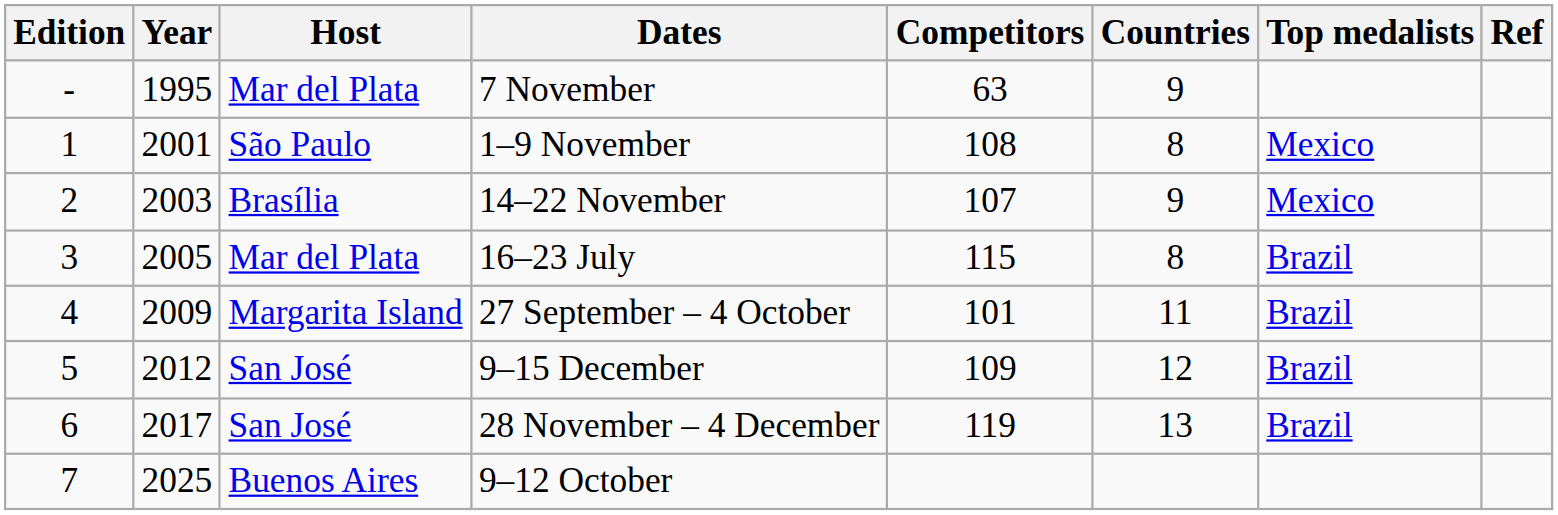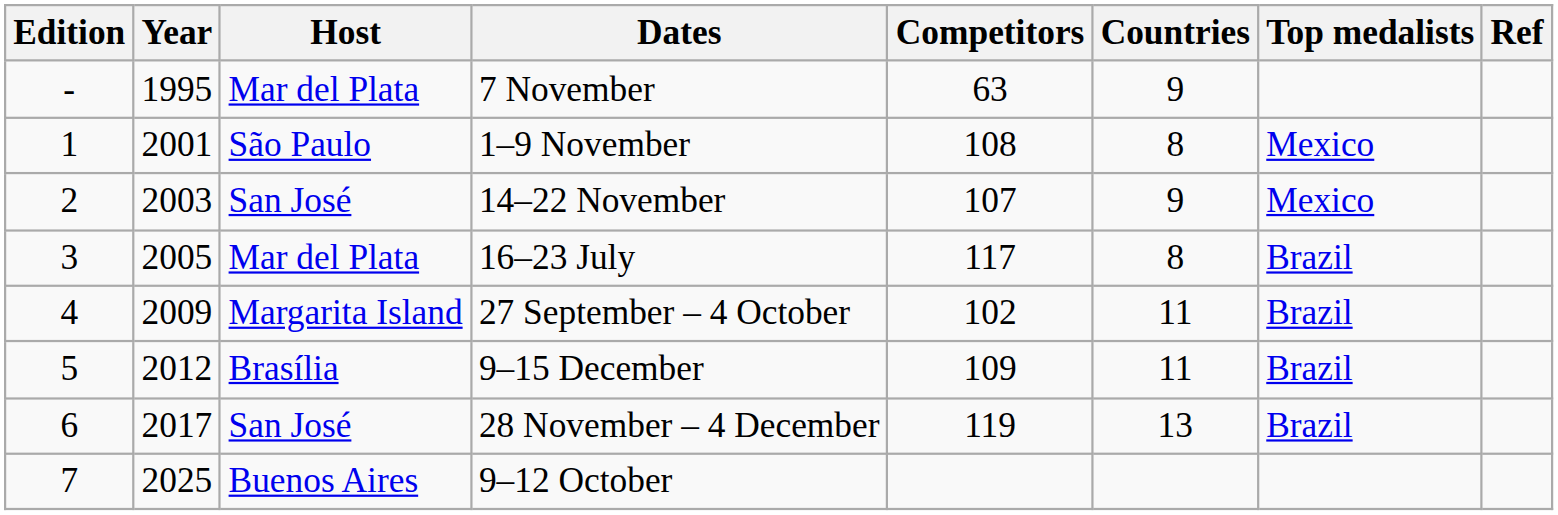14–22 November | Host: Brasília -> San José
16–23 July | Competitors: 115 -> 117
27 September – 4 October | Competitors: 101 -> 102
9–15 December | Host: San José -> Brasília
9–15 December | Countries: 12 -> 11
